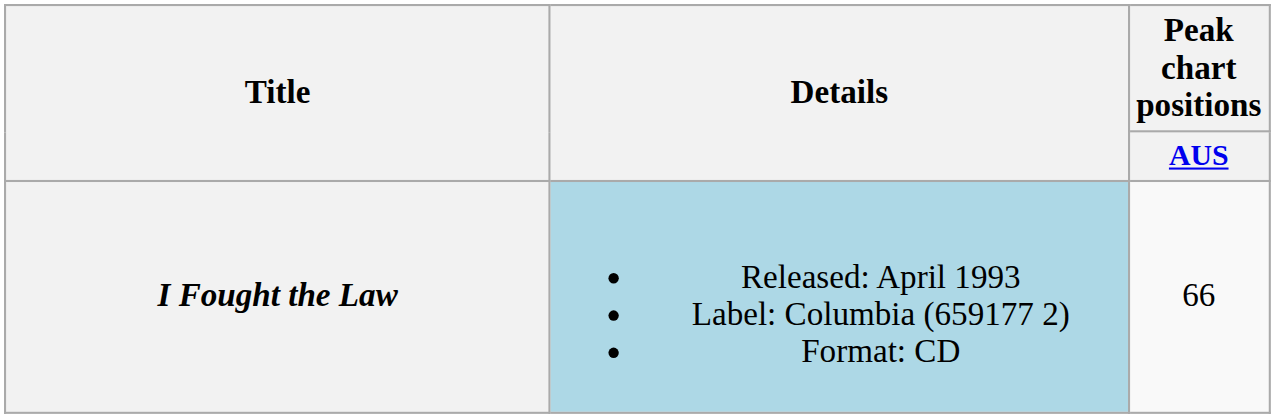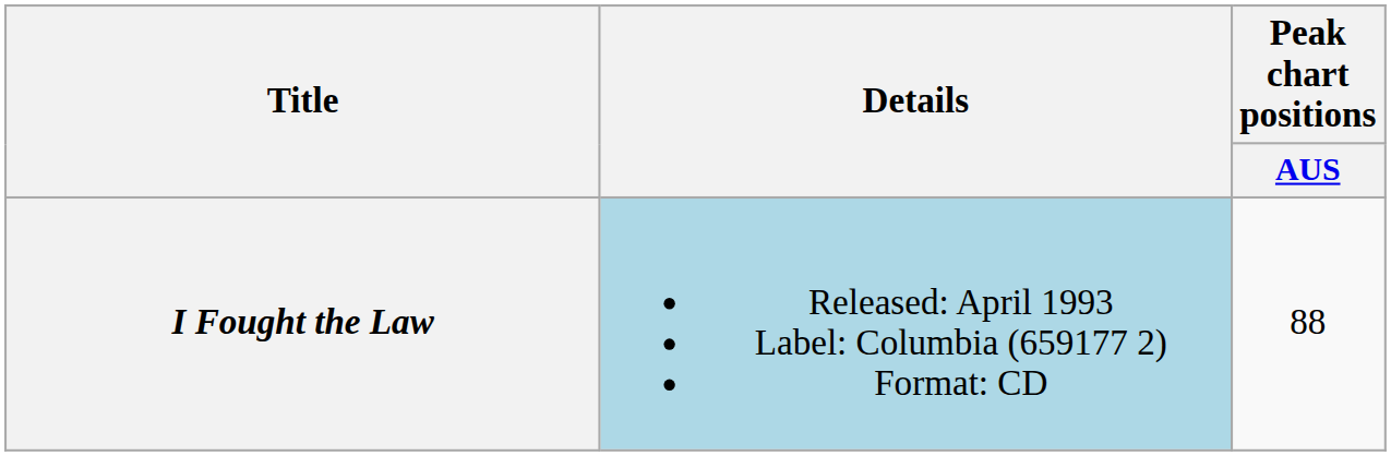I Fought the Law | Peak chart positions / AUS: 66 -> 88
